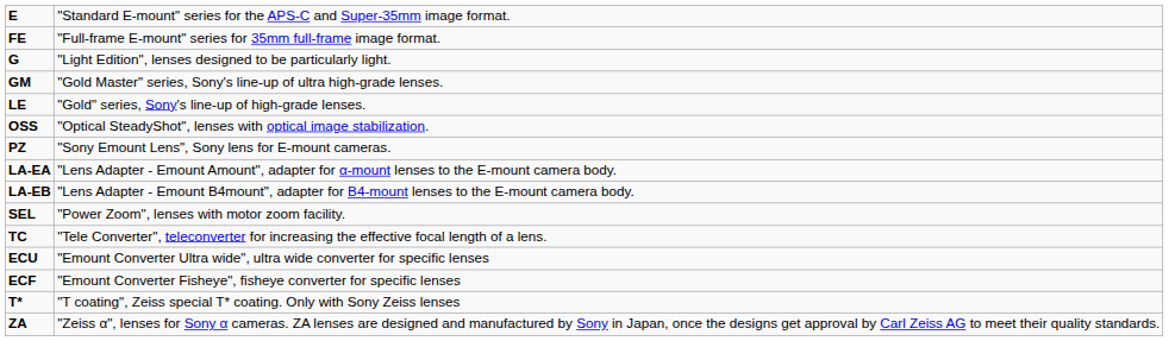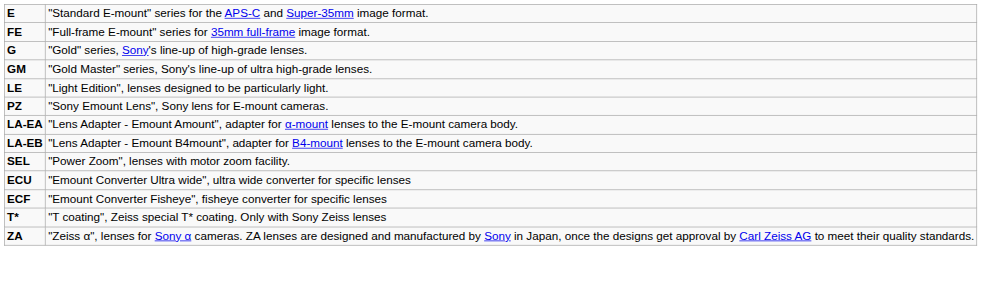G | column 2: "Light Edition", lenses designed to be particularly light. -> "Gold" series, Sony's line-up of high-grade lenses.
LE | column 2: "Gold" series, Sony's line-up of high-grade lenses. -> "Light Edition", lenses designed to be particularly light.
- row: OSS | "Optical SteadyShot", lenses with optical image stabilization.
- row: TC | "Tele Converter", teleconverter for increasing the effective focal length of a lens.
